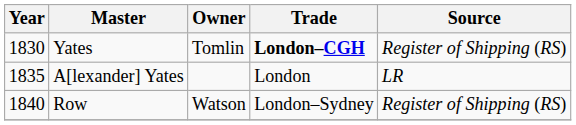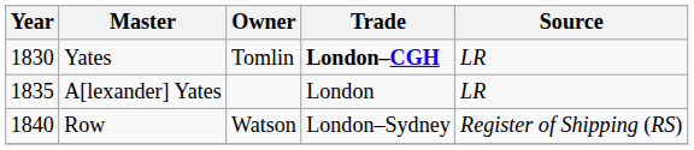Yates | Source: Register of Shipping (RS) -> LR
